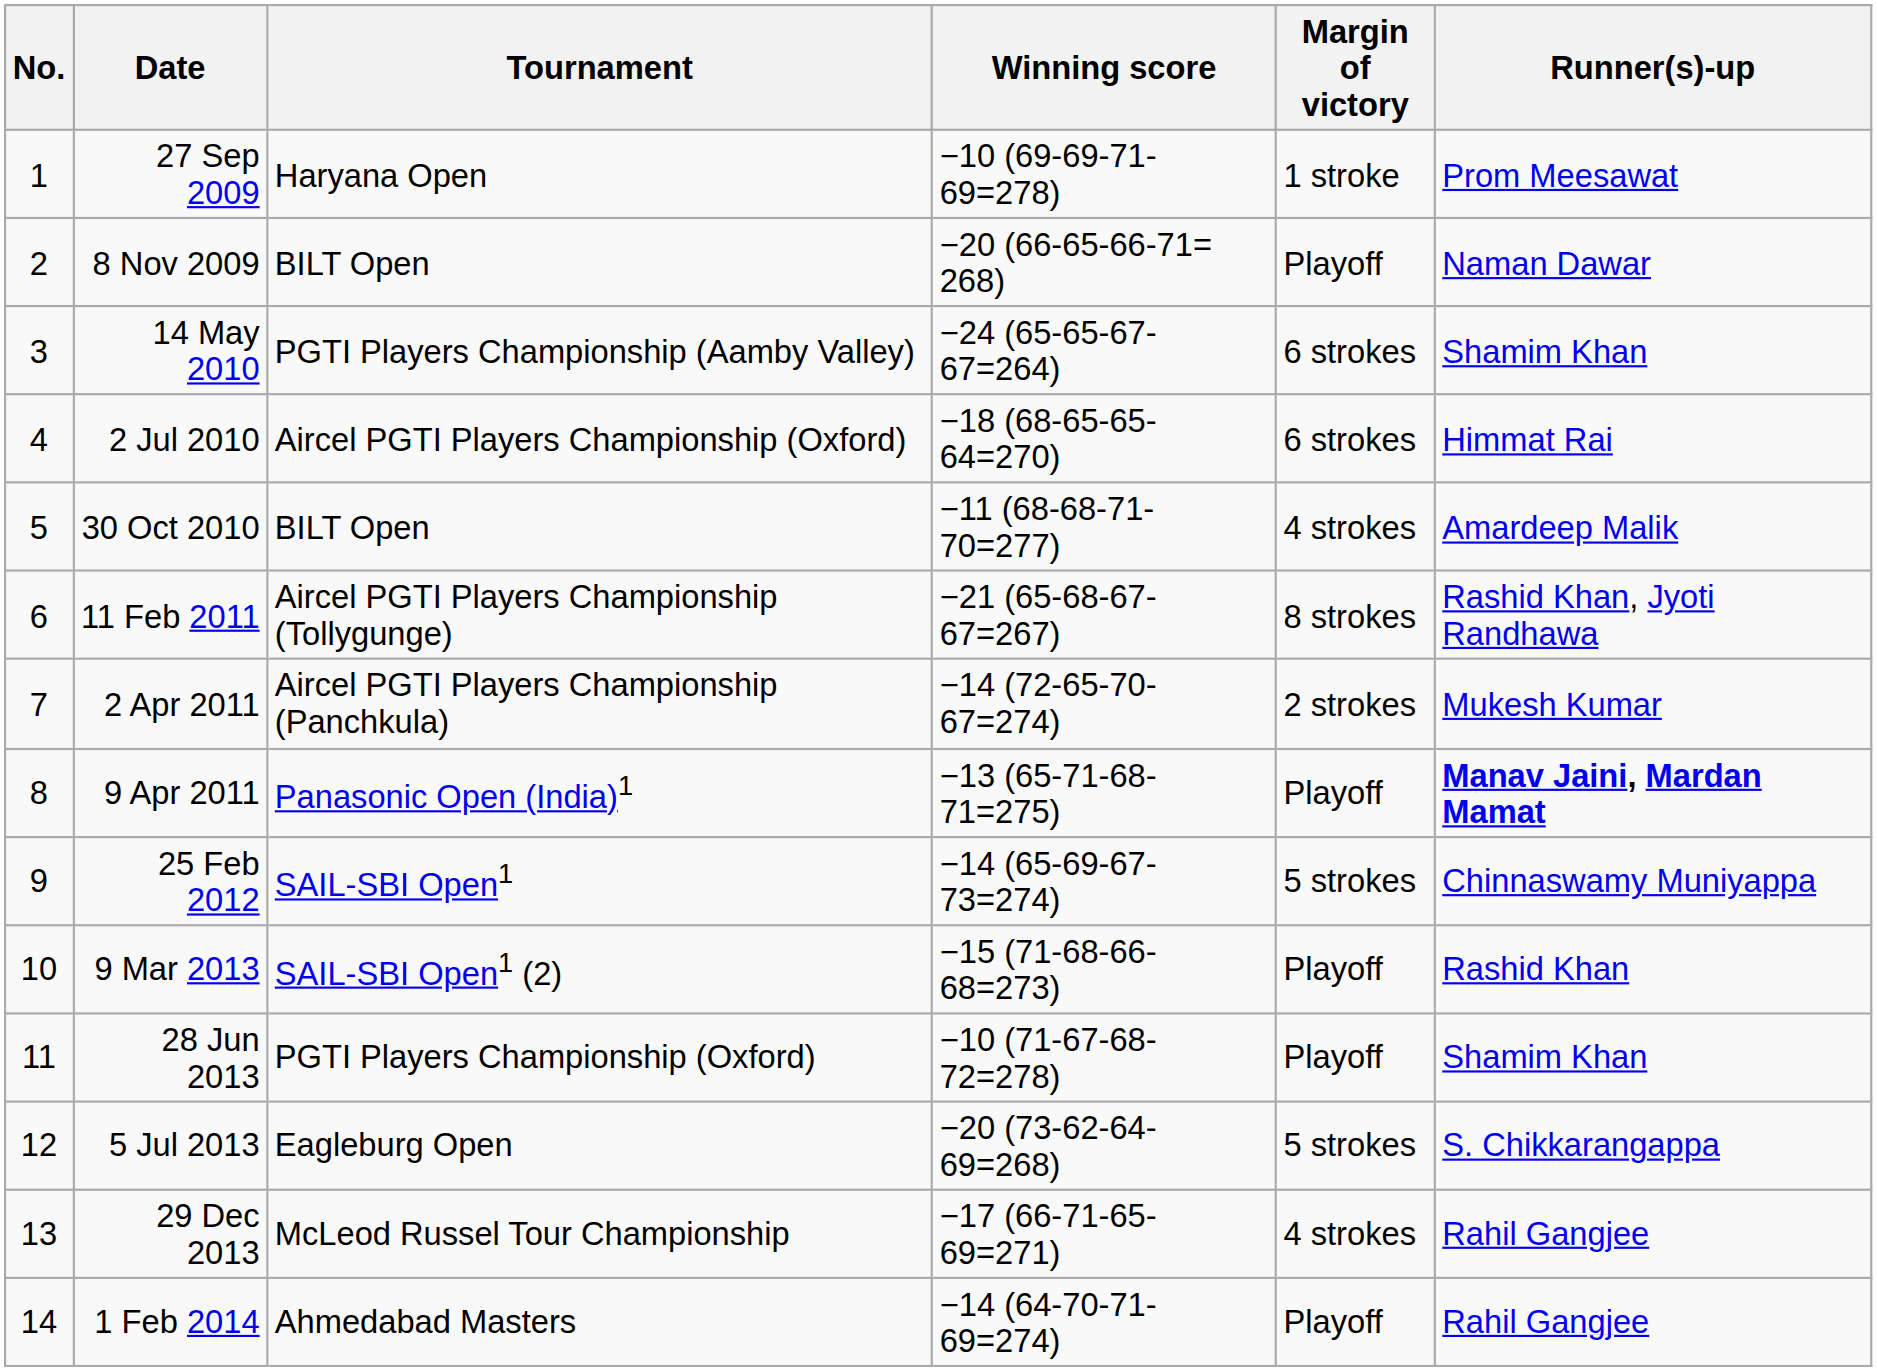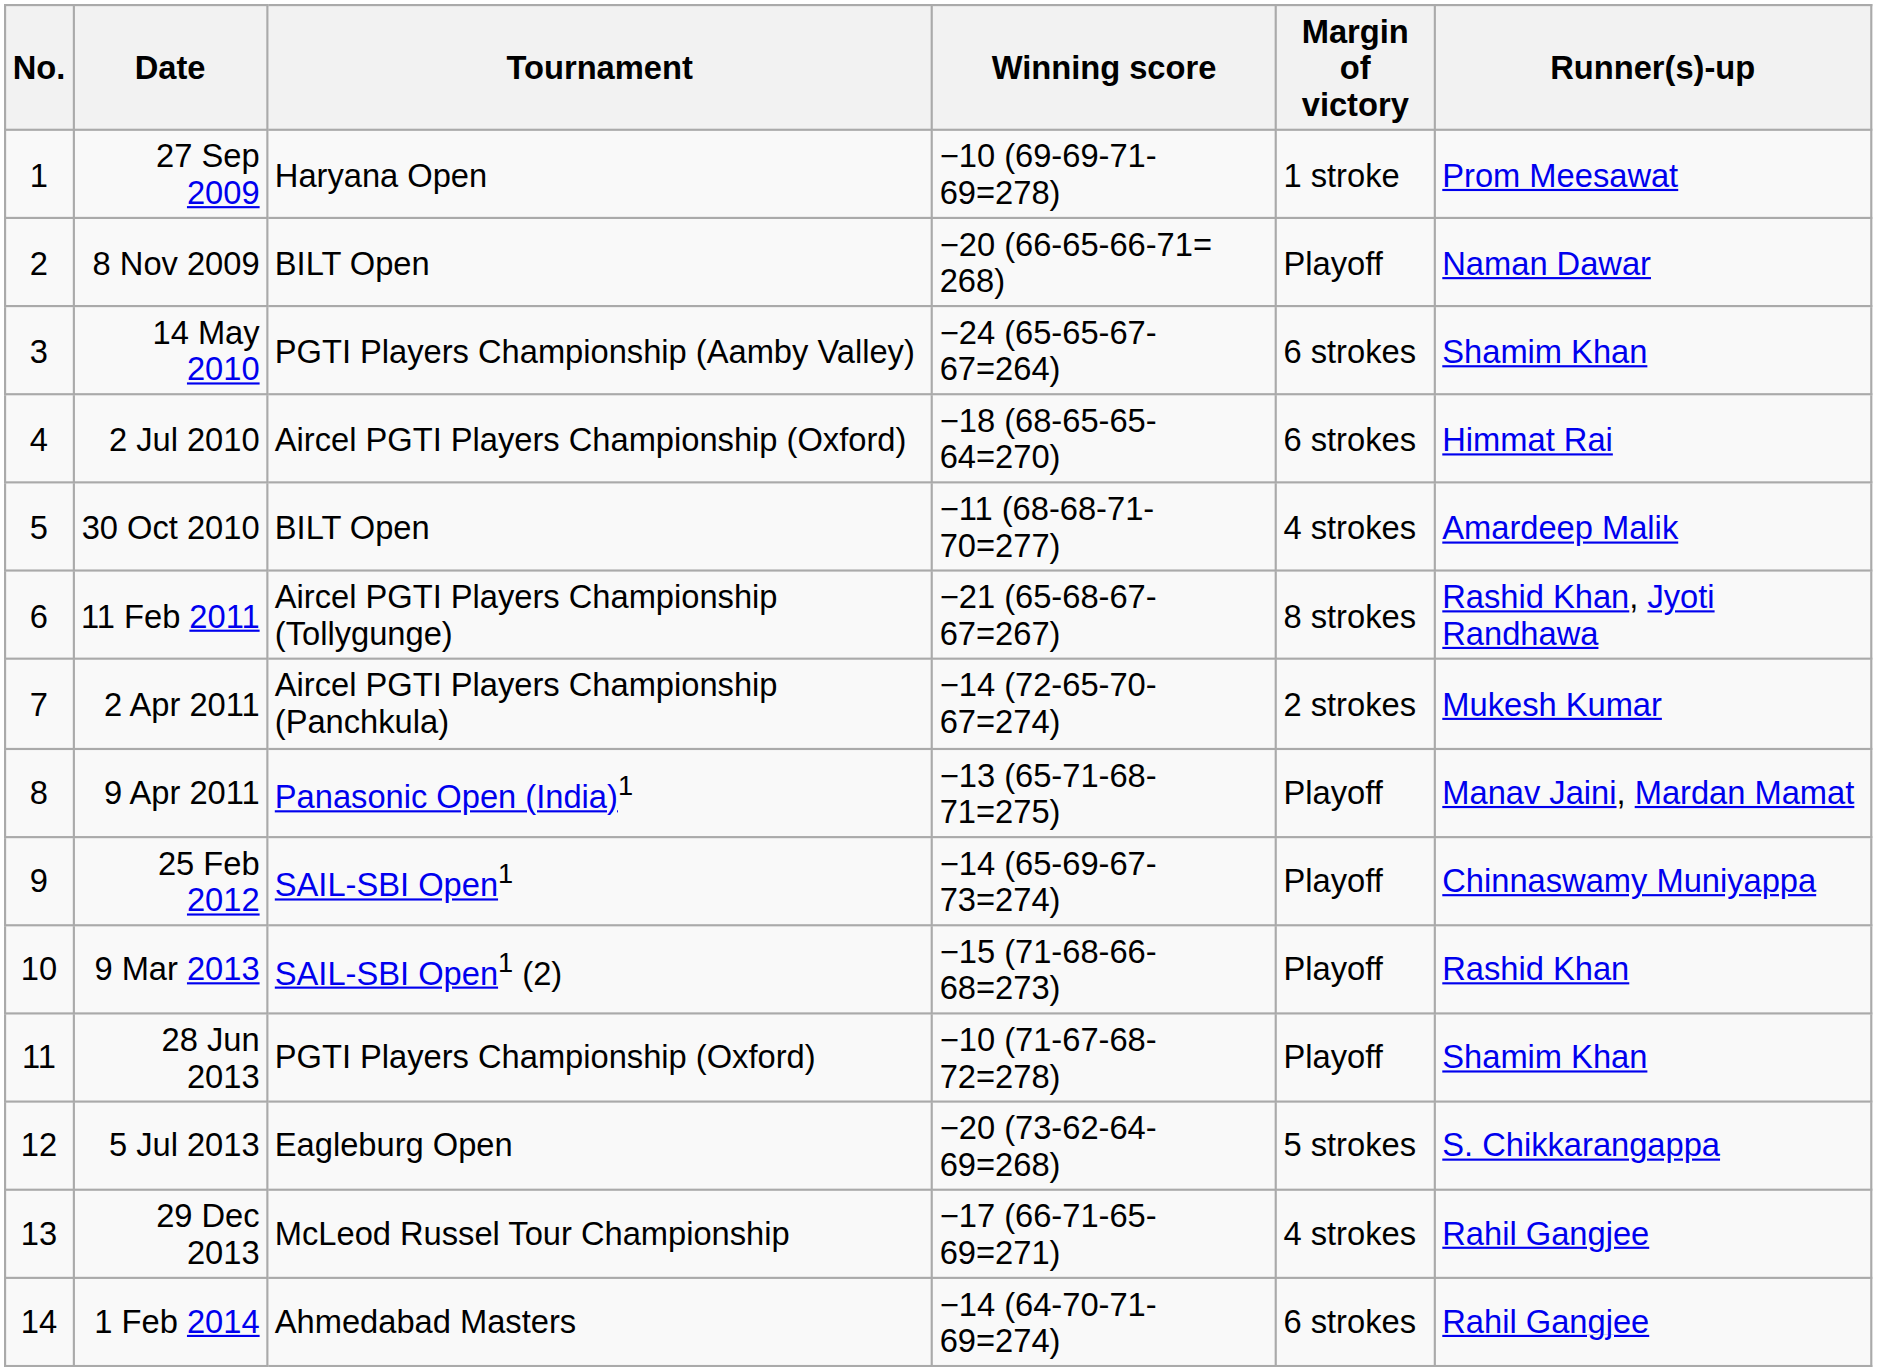9 Apr 2011 | Runner(s)-up: bold -> normal
25 Feb 2012 | Margin of victory: 5 strokes -> Playoff
1 Feb 2014 | Margin of victory: Playoff -> 6 strokes
